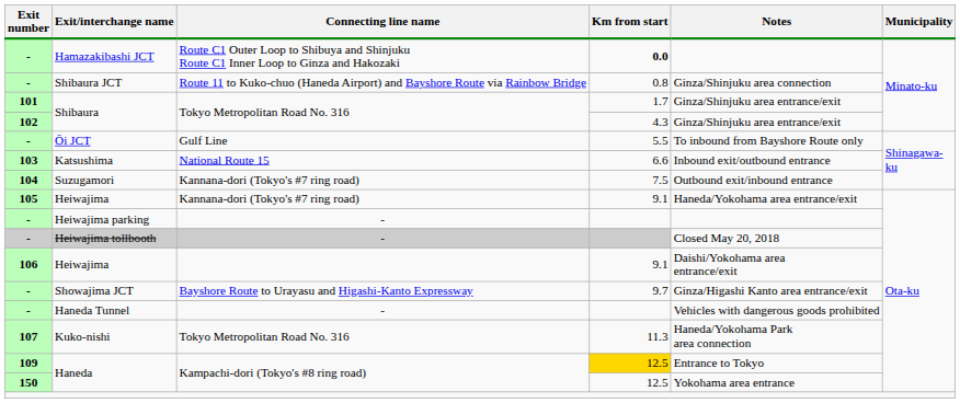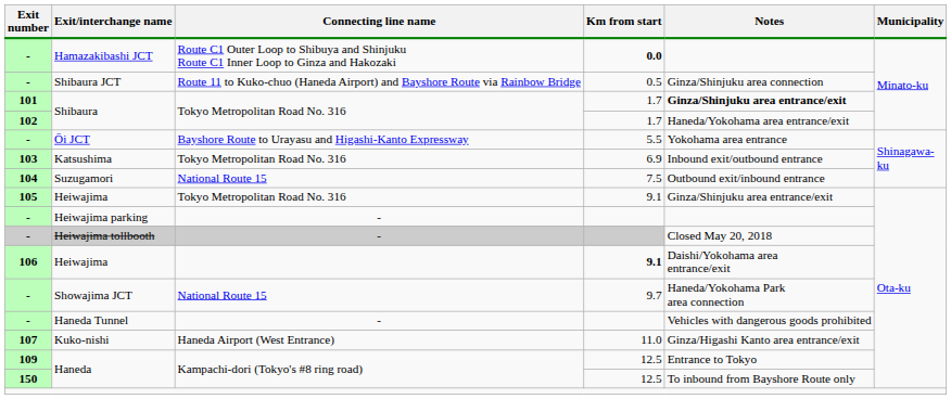Shibaura JCT | Km from start: 0.8 -> 0.5
101 / Shibaura | Notes: normal -> bold
102 / Shibaura | Km from start: 4.3 -> 1.7
102 / Shibaura | Notes: Ginza/Shinjuku area entrance/exit -> Haneda/Yokohama area entrance/exit
Ōi JCT | Connecting line name: Gulf Line -> Bayshore Route to Urayasu and Higashi-Kanto Expressway
Ōi JCT | Notes: To inbound from Bayshore Route only -> Yokohama area entrance
Katsushima | Connecting line name: National Route 15 -> Tokyo Metropolitan Road No. 316
Katsushima | Km from start: 6.6 -> 6.9
Suzugamori | Connecting line name: Kannana-dori (Tokyo's #7 ring road) -> National Route 15
105 / Heiwajima | Connecting line name: Kannana-dori (Tokyo's #7 ring road) -> Tokyo Metropolitan Road No. 316
105 / Heiwajima | Notes: Haneda/Yokohama area entrance/exit -> Ginza/Shinjuku area entrance/exit
106 / Heiwajima | Km from start: normal -> bold
Showajima JCT | Connecting line name: Bayshore Route to Urayasu and Higashi-Kanto Expressway -> National Route 15
Showajima JCT | Notes: Ginza/Higashi Kanto area entrance/exit -> Haneda/Yokohama Park area connection
Kuko-nishi | Connecting line name: Tokyo Metropolitan Road No. 316 -> Haneda Airport (West Entrance)
Kuko-nishi | Km from start: 11.3 -> 11.0
Kuko-nishi | Notes: Haneda/Yokohama Park area connection -> Ginza/Higashi Kanto area entrance/exit
109 / Haneda | Km from start: gold background -> no background
150 / Haneda | Notes: Yokohama area entrance -> To inbound from Bayshore Route only
